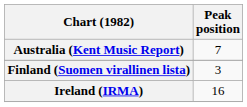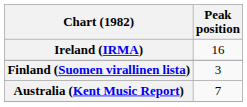rows swapped: Australia (Kent Music Report) <-> Ireland (IRMA)
